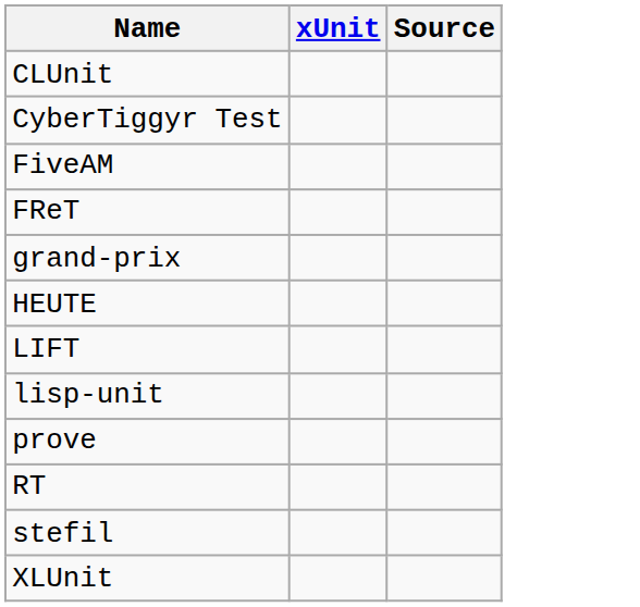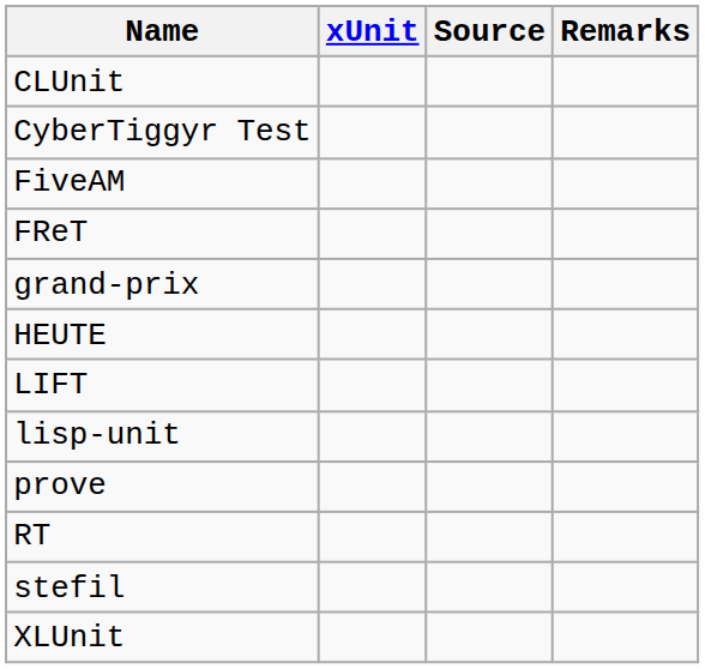+ column: Remarks
